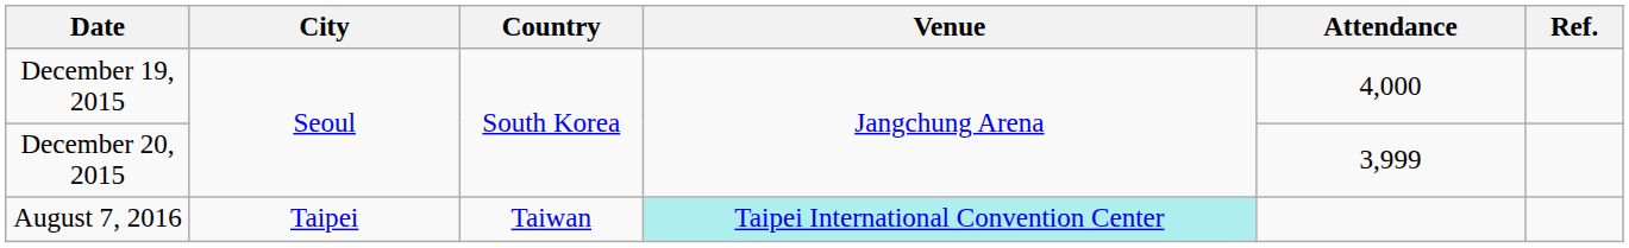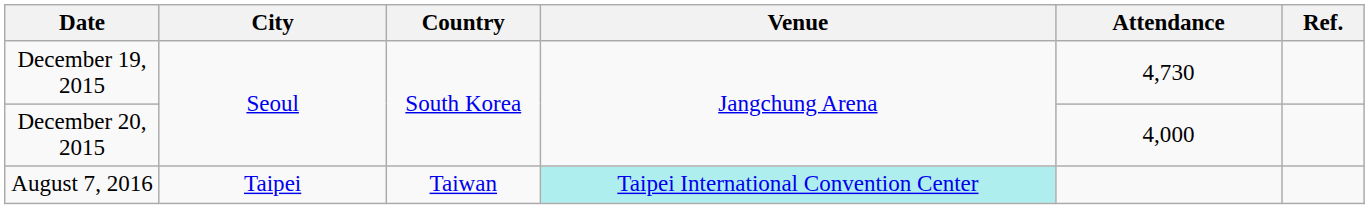December 19, 2015 | Attendance: 4,000 -> 4,730
December 20, 2015 | Attendance: 3,999 -> 4,000
